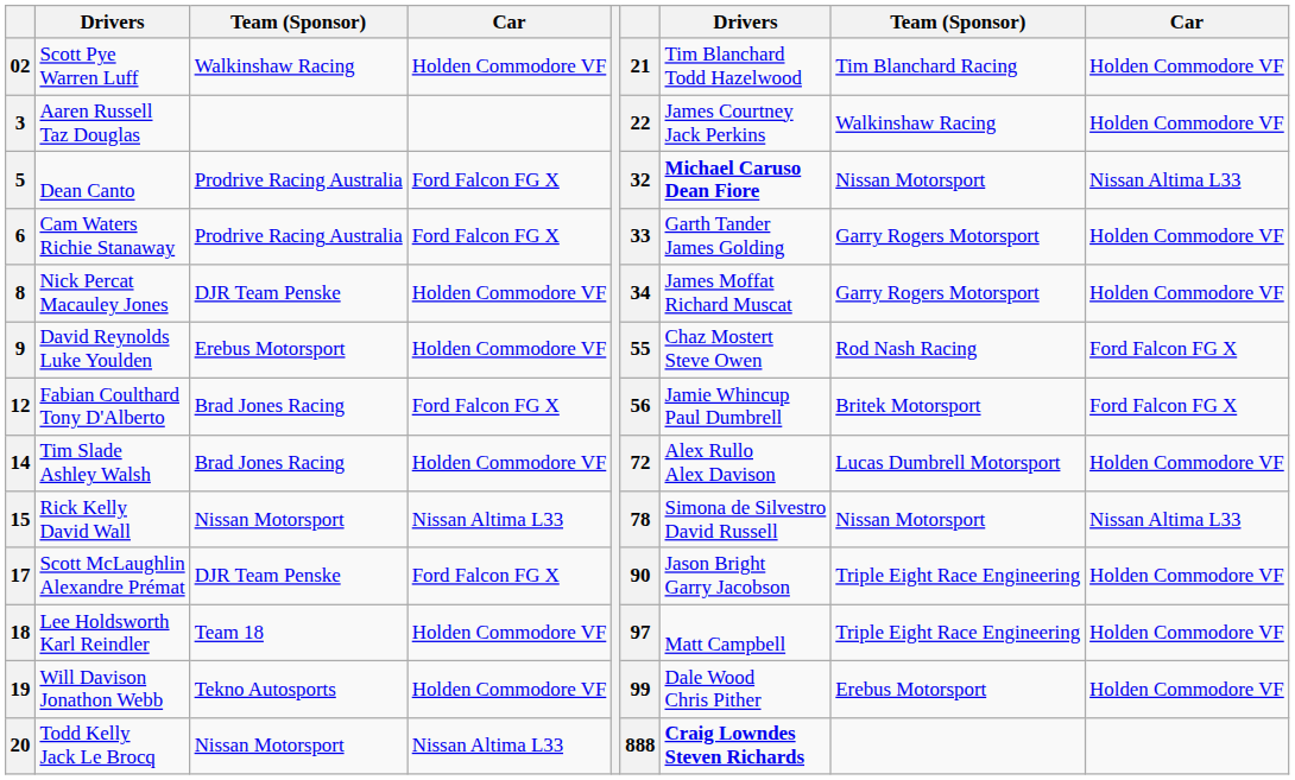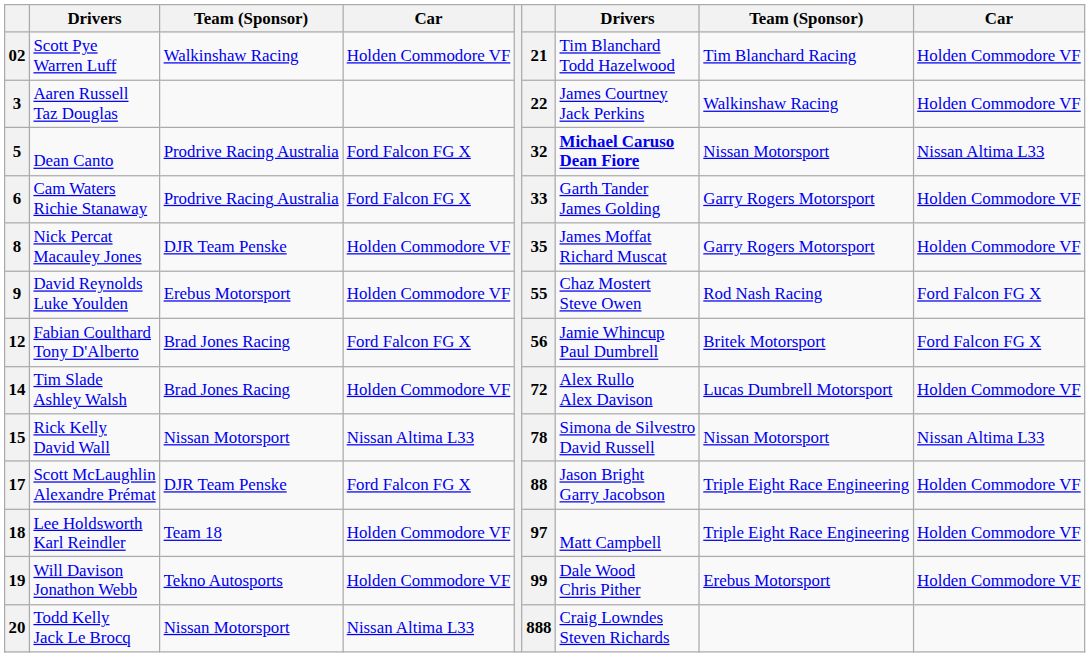8 | column 6: 34 -> 35
17 | column 6: 90 -> 88
20 | column 7: bold -> normal
